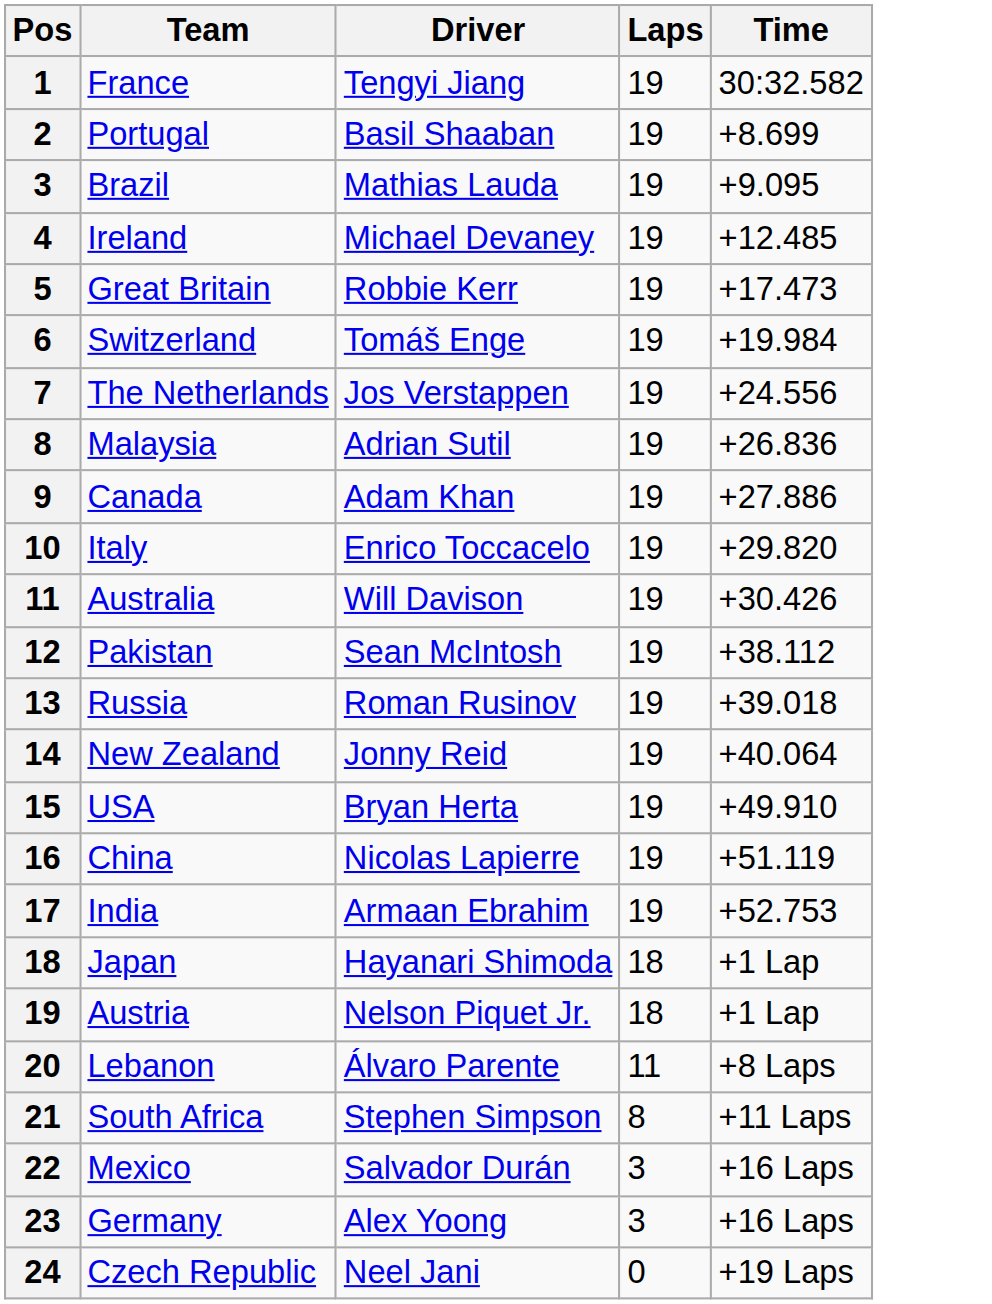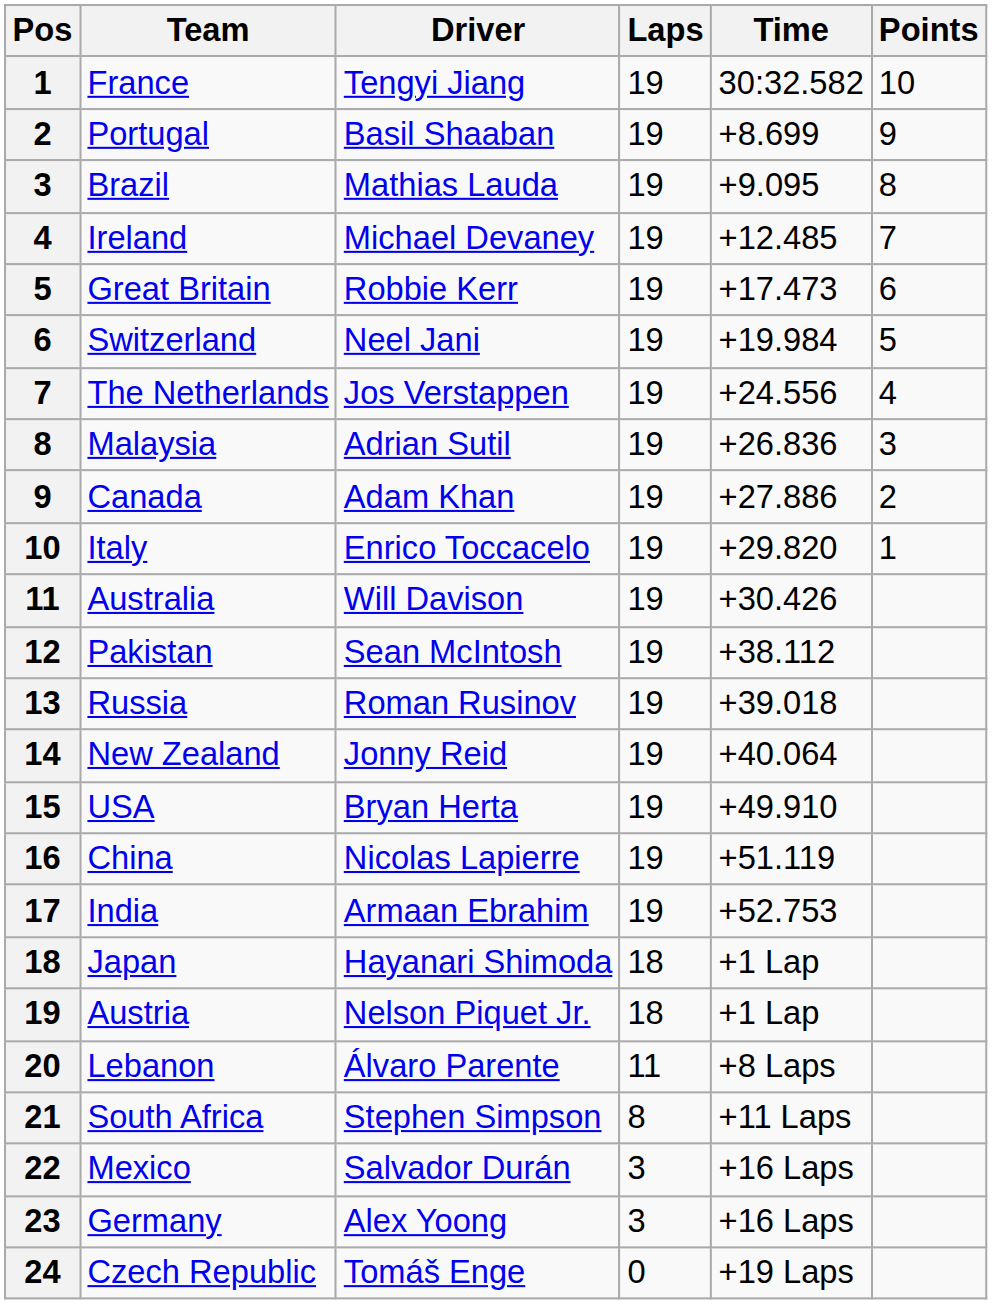+ column: Points | 10 | 9 | 8 | 7 | 6 | 5 | 4 | 3 | 2 | 1
Switzerland | Driver: Tomáš Enge -> Neel Jani
Czech Republic | Driver: Neel Jani -> Tomáš Enge
